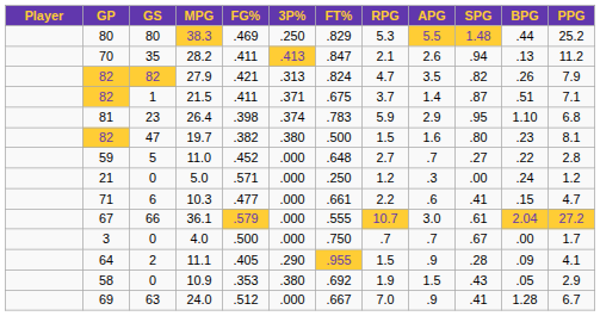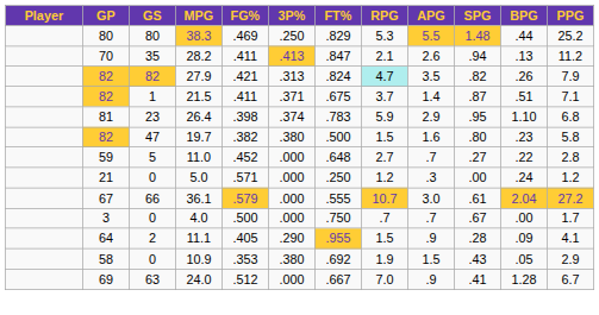27.9 | RPG: no background -> paleturquoise background
19.7 | PPG: 8.1 -> 5.8
- row: 71 | 6 | 10.3 | .477 | .000 | .661 | 2.2 | .6 | .41 | .15 | 4.7
